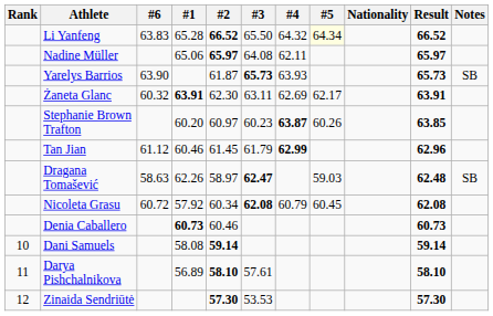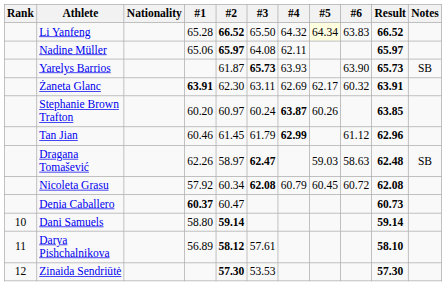columns swapped: Nationality <-> #6
Stephanie Brown Trafton | #3: 60.23 -> 60.24
Denia Caballero | #1: 60.73 -> 60.37
Denia Caballero | #2: 60.46 -> 60.47
Dani Samuels | #1: 58.08 -> 58.80
Darya Pishchalnikova | #2: 58.10 -> 58.12
